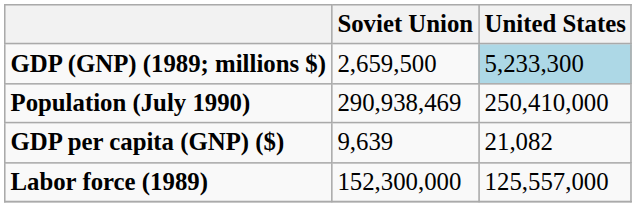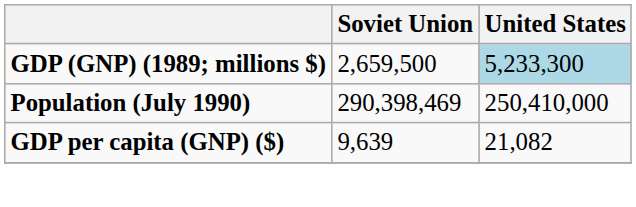Population (July 1990) | Soviet Union: 290,938,469 -> 290,398,469
- row: Labor force (1989) | 152,300,000 | 125,557,000
